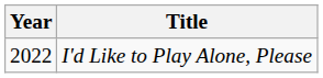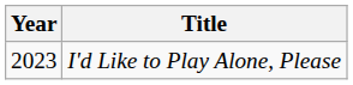I'd Like to Play Alone, Please | Year: 2022 -> 2023
